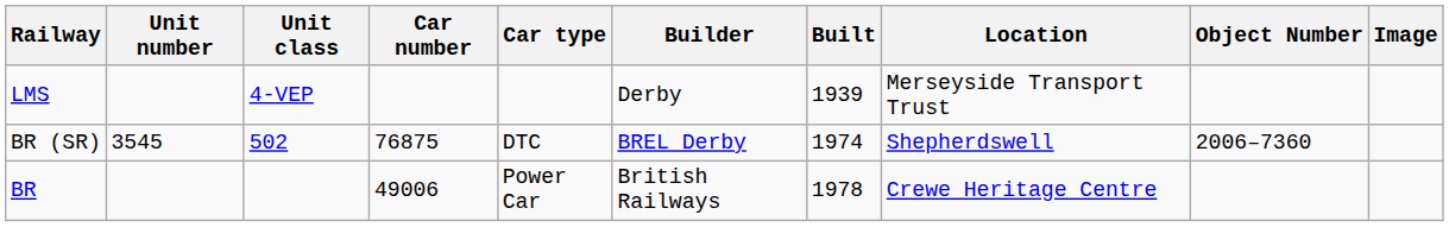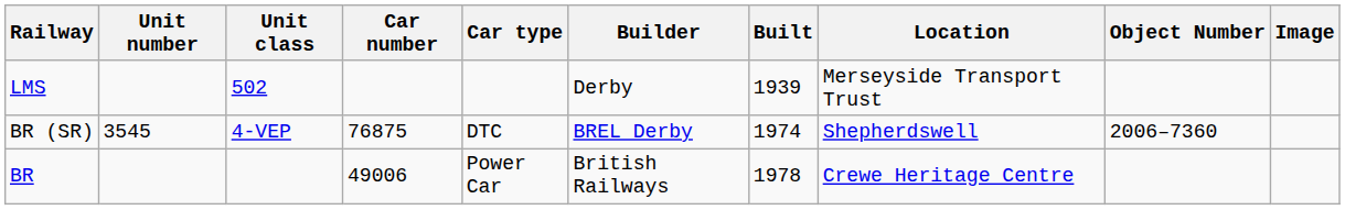LMS | Unit class: 4-VEP -> 502
BR (SR) | Unit class: 502 -> 4-VEP
